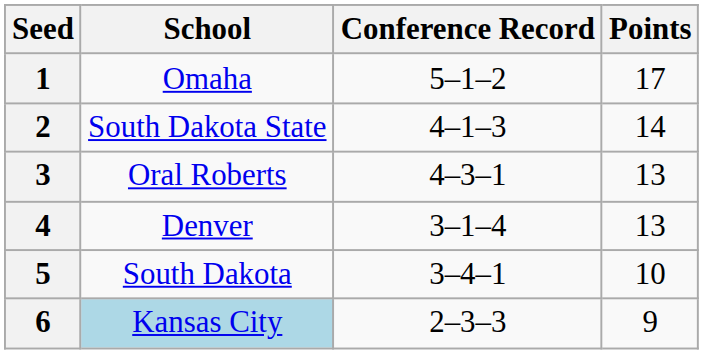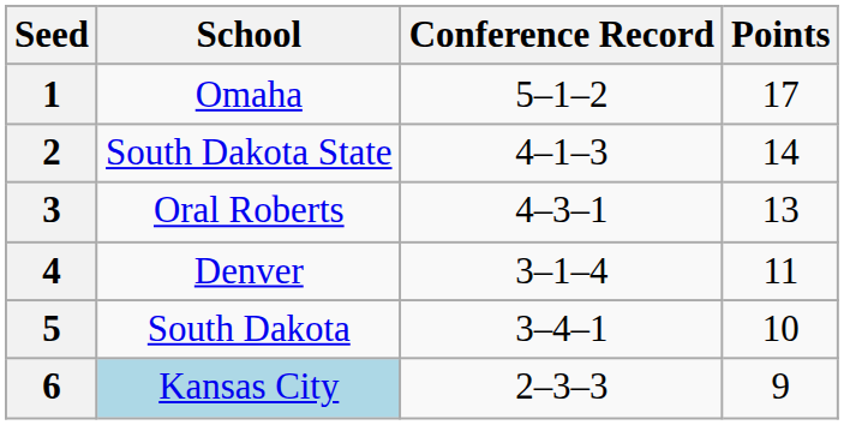4 | Points: 13 -> 11
